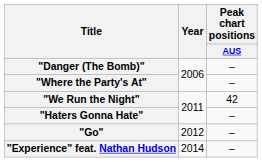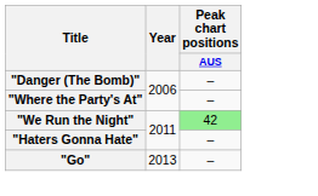"We Run the Night" | Peak chart positions / AUS: no background -> lightgreen background
"Go" | Year: 2012 -> 2013
- row: "Experience" feat. Nathan Hudson | 2014 | –
